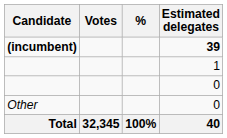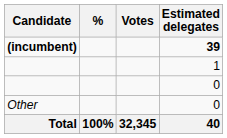columns swapped: Votes <-> %
